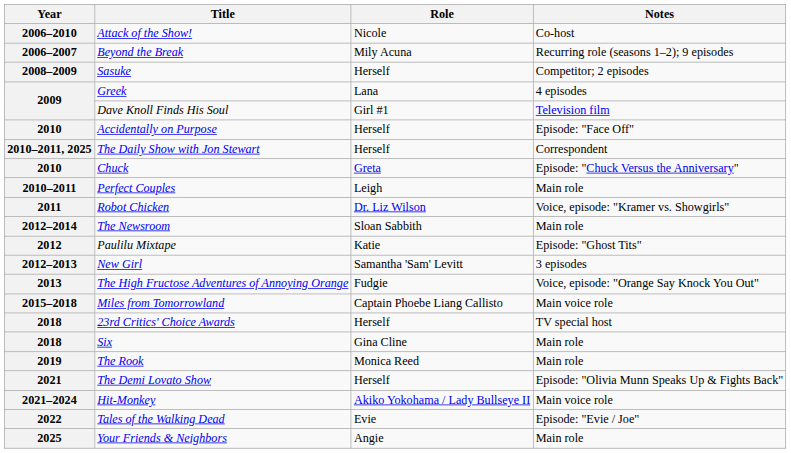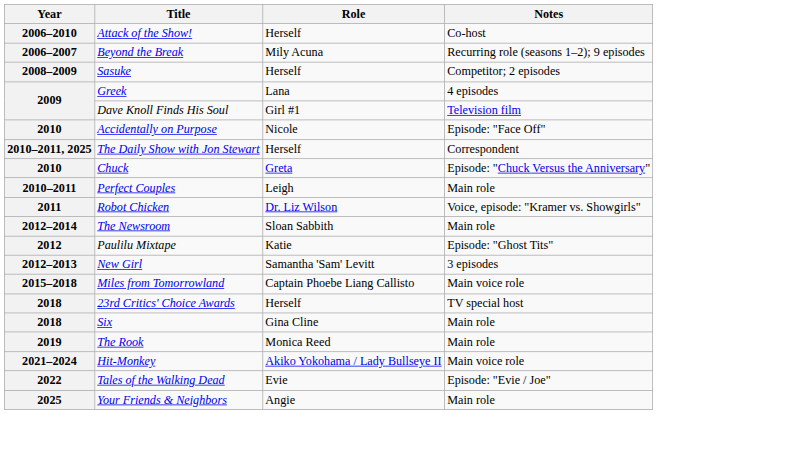Attack of the Show! | Role: Nicole -> Herself
Accidentally on Purpose | Role: Herself -> Nicole
- row: 2013 | The High Fructose Adventures of Annoying Orange | Fudgie | Voice, episode: "Orange Say Knock You Out"
- row: 2021 | The Demi Lovato Show | Herself | Episode: "Olivia Munn Speaks Up & Fights Back"
